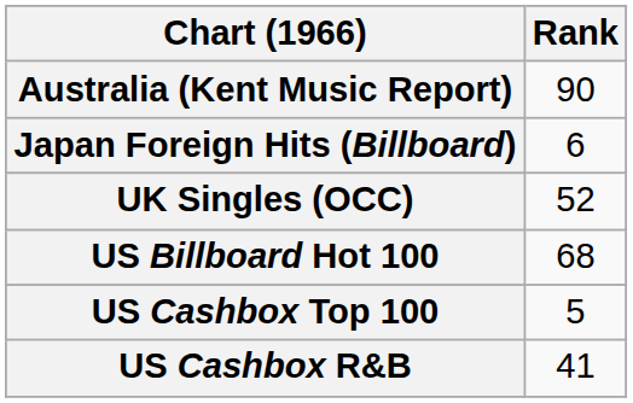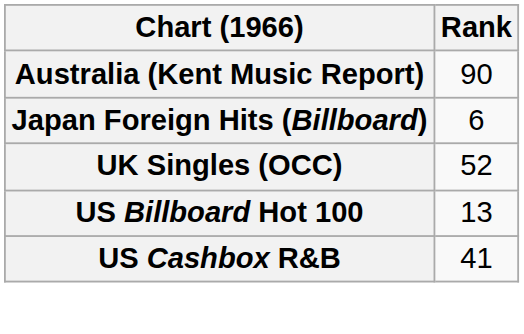US Billboard Hot 100 | Rank: 68 -> 13
- row: US Cashbox Top 100 | 5
